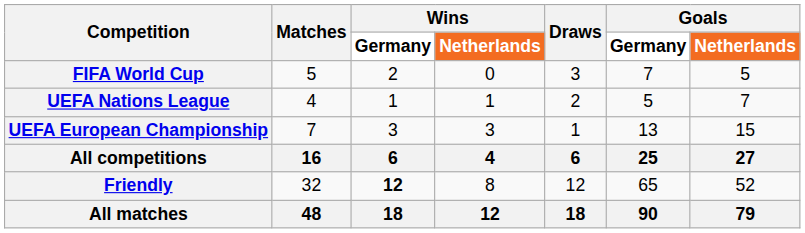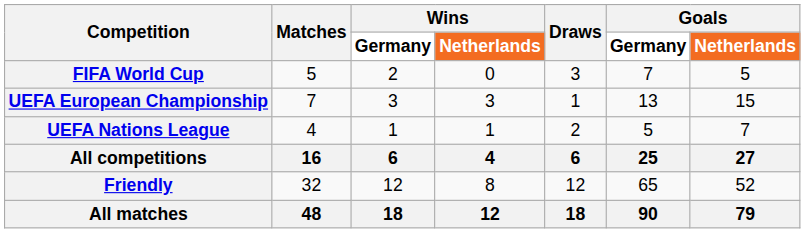rows swapped: UEFA European Championship <-> UEFA Nations League
Friendly | Wins / Germany: bold -> normal
